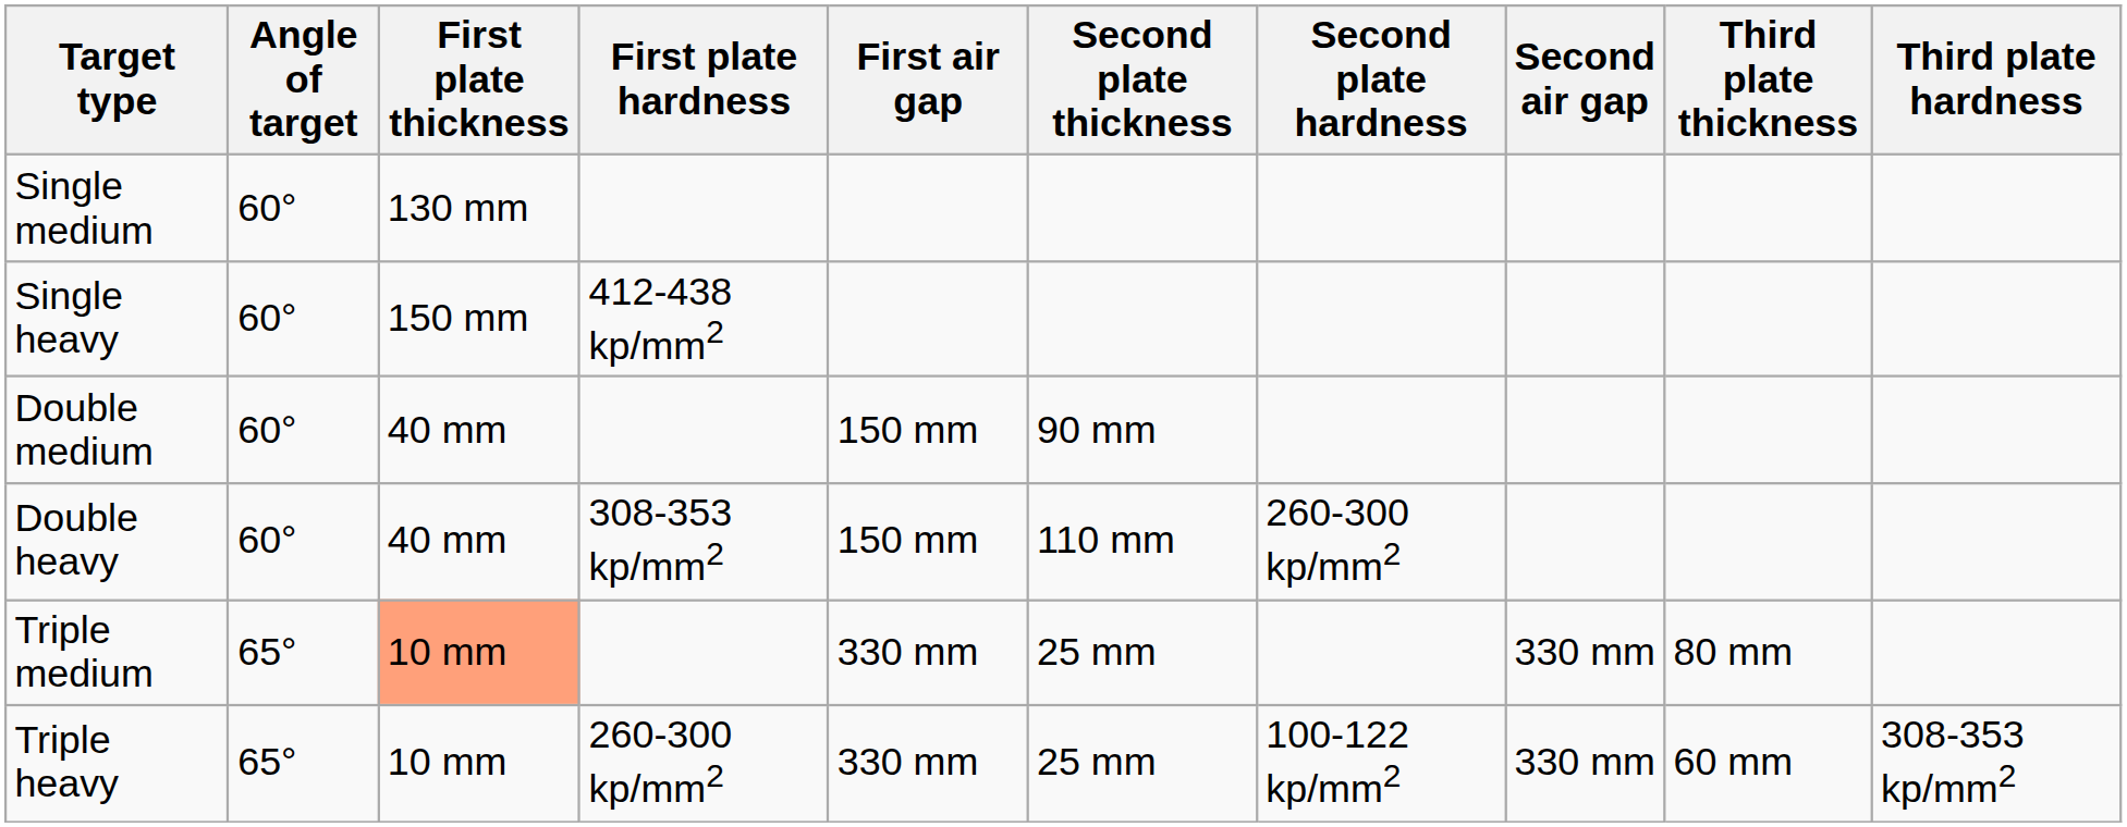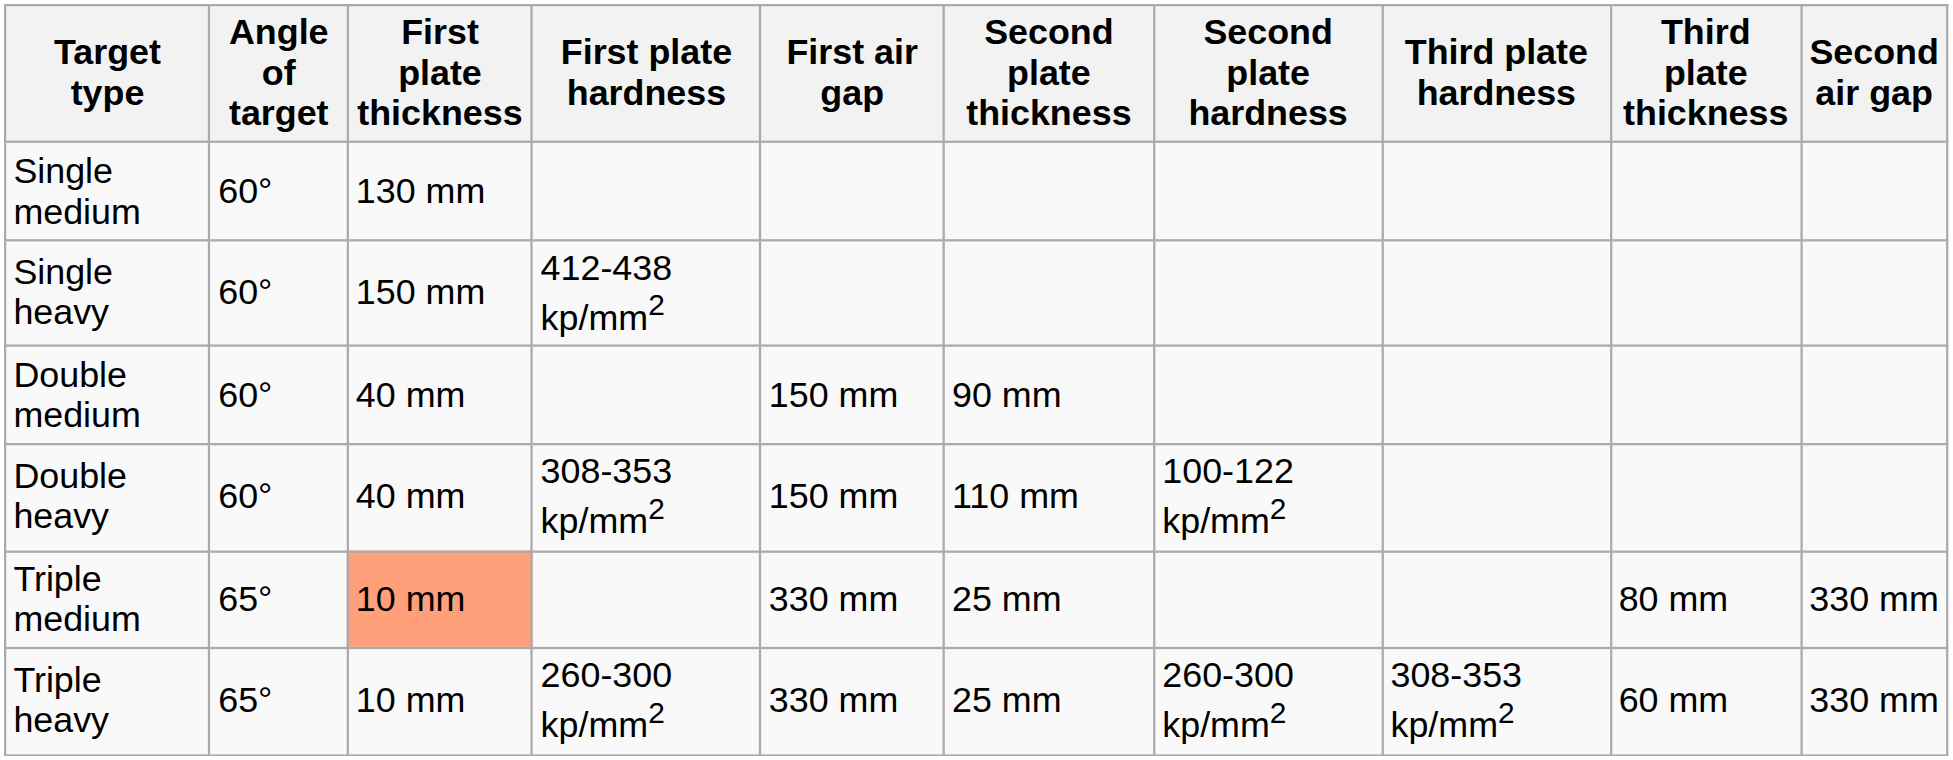columns swapped: Second air gap <-> Third plate hardness
Double heavy | Second plate hardness: 260-300 kp/mm2 -> 100-122 kp/mm2
Triple heavy | Second plate hardness: 100-122 kp/mm2 -> 260-300 kp/mm2
